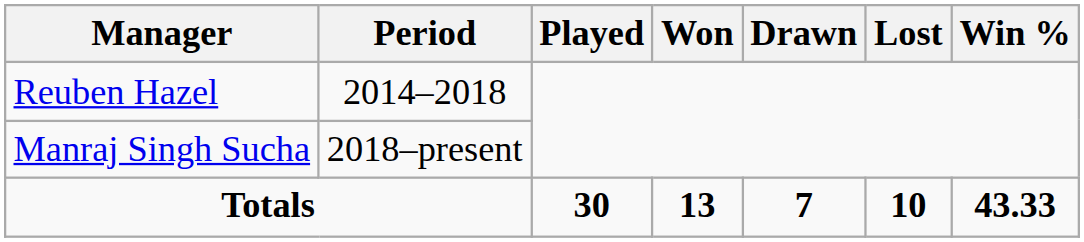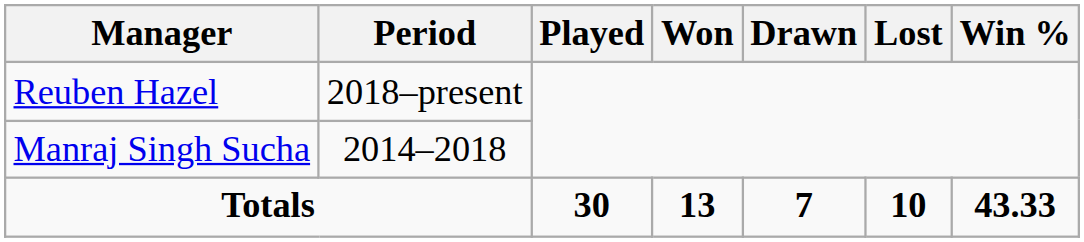Reuben Hazel | Period: 2014–2018 -> 2018–present
Manraj Singh Sucha | Period: 2018–present -> 2014–2018
